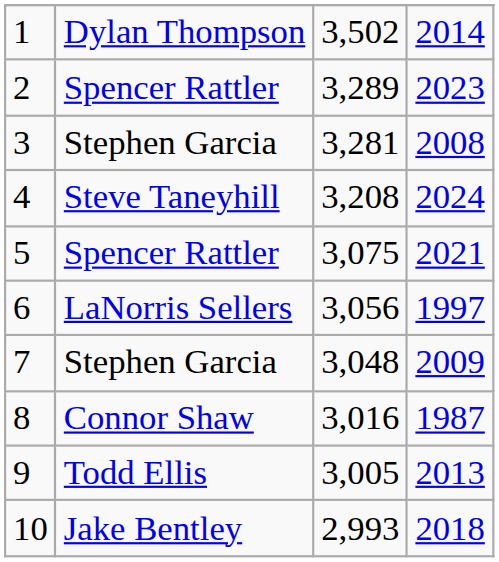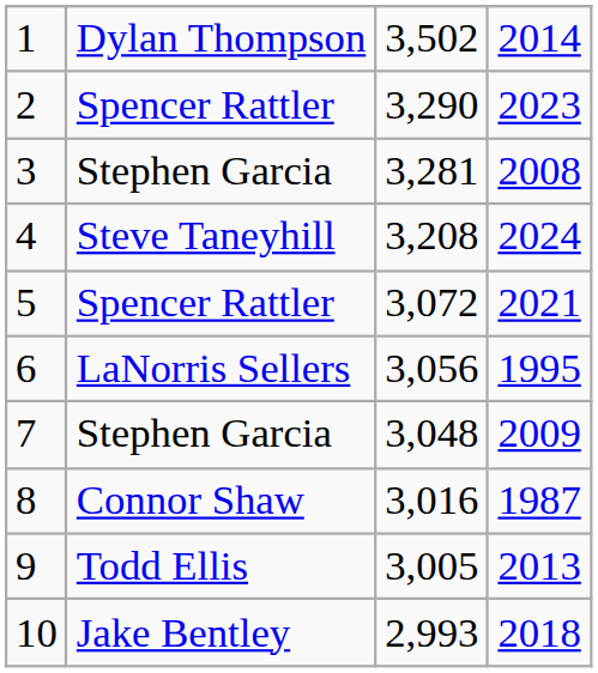2 | column 3: 3,289 -> 3,290
5 | column 3: 3,075 -> 3,072
6 | column 4: 1997 -> 1995
